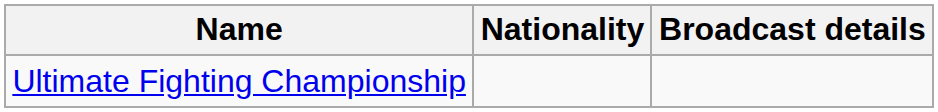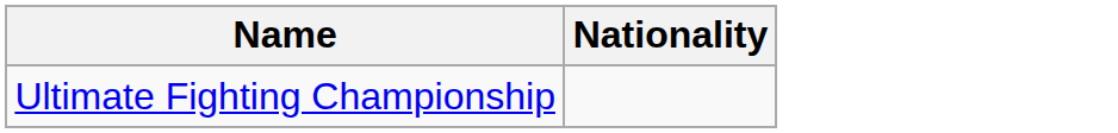- column: Broadcast details
